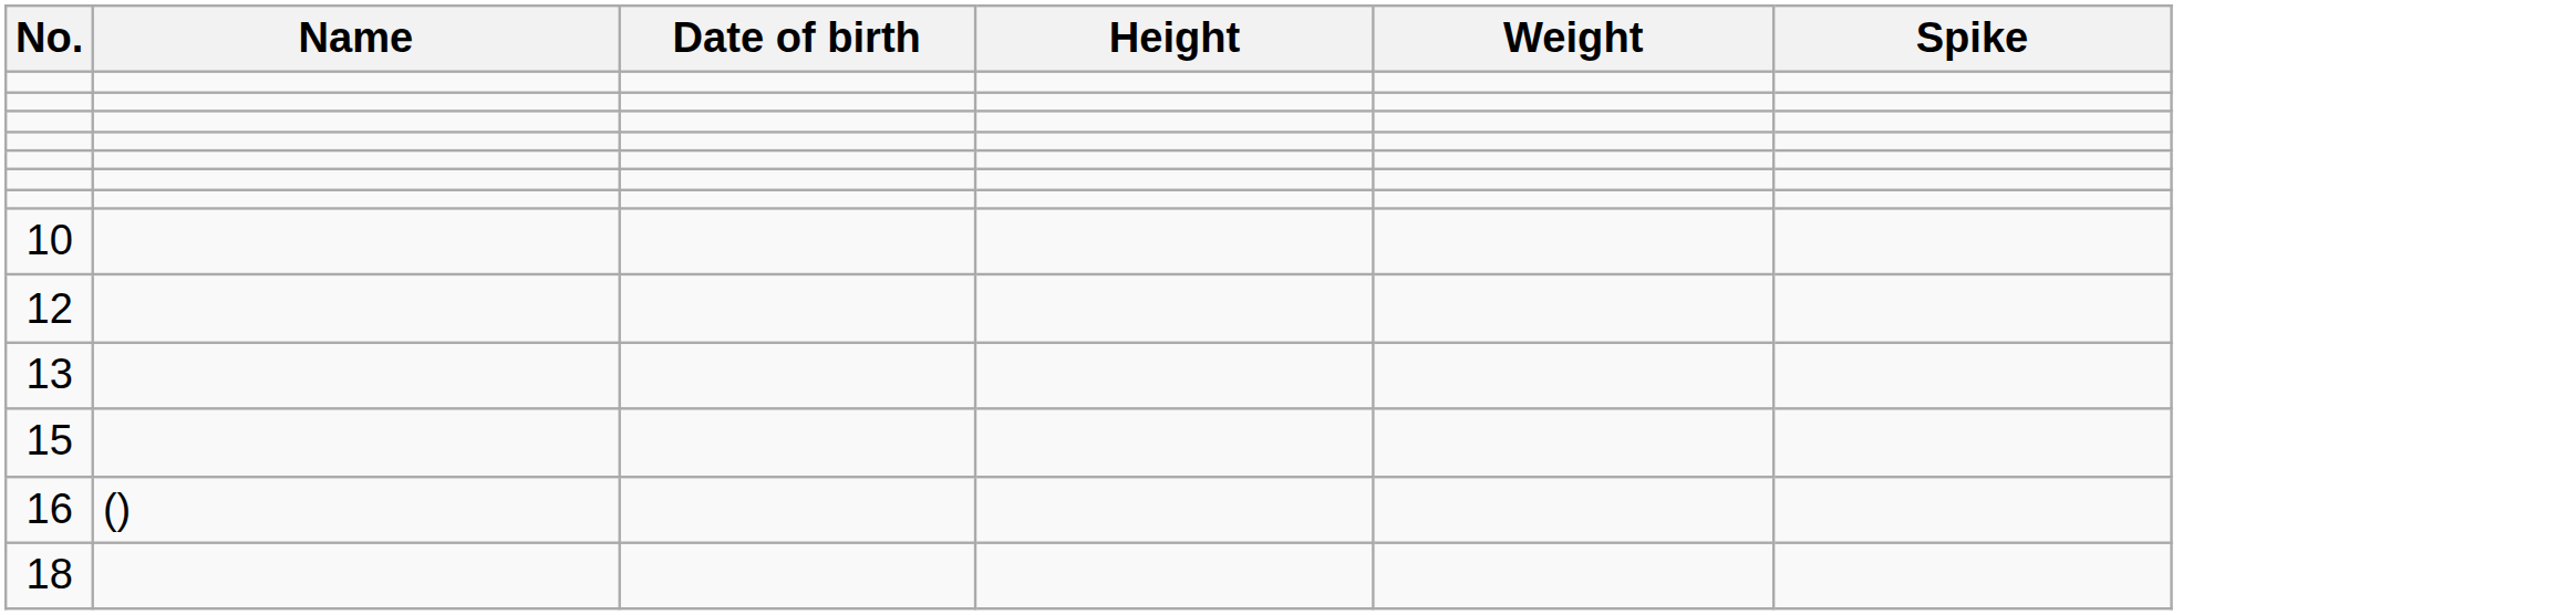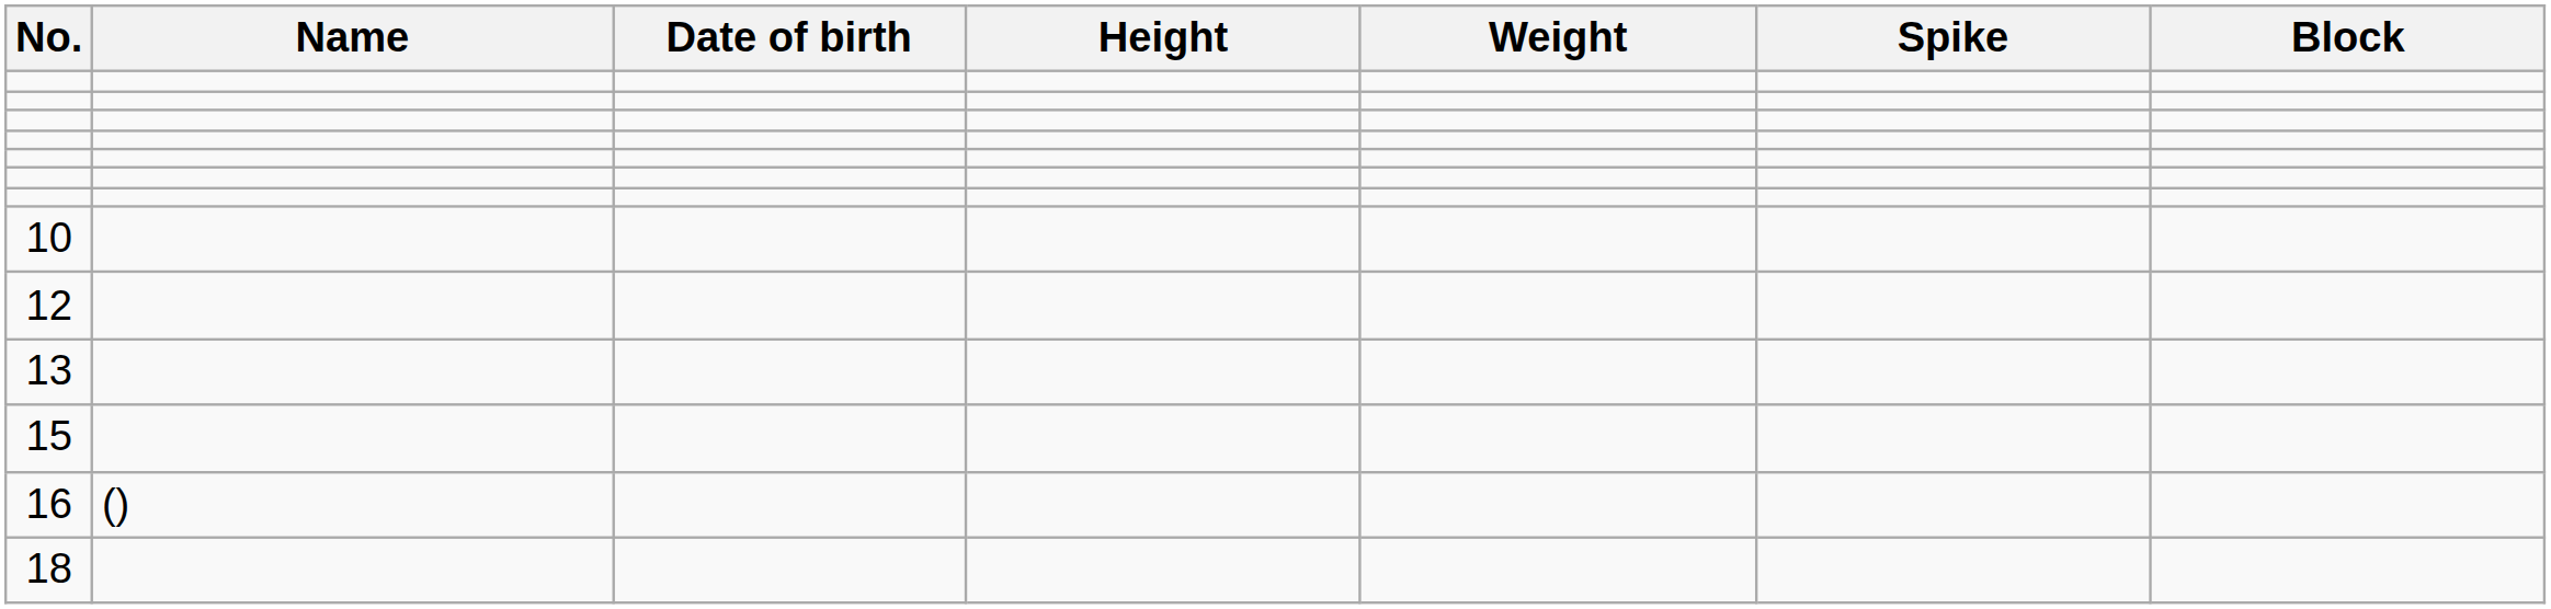+ column: Block
